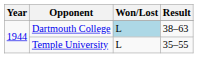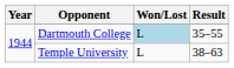Dartmouth College | Result: 38–63 -> 35–55
Temple University | Result: 35–55 -> 38–63
